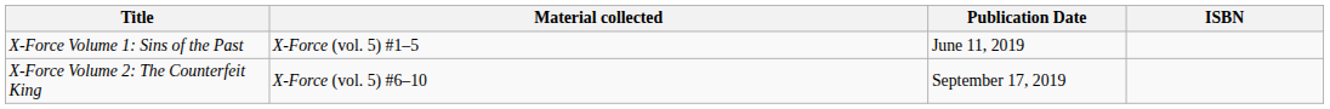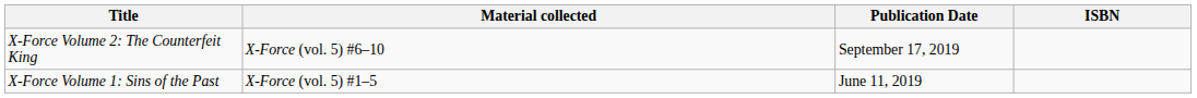rows swapped: X-Force Volume 1: Sins of the Past <-> X-Force Volume 2: The Counterfeit King
